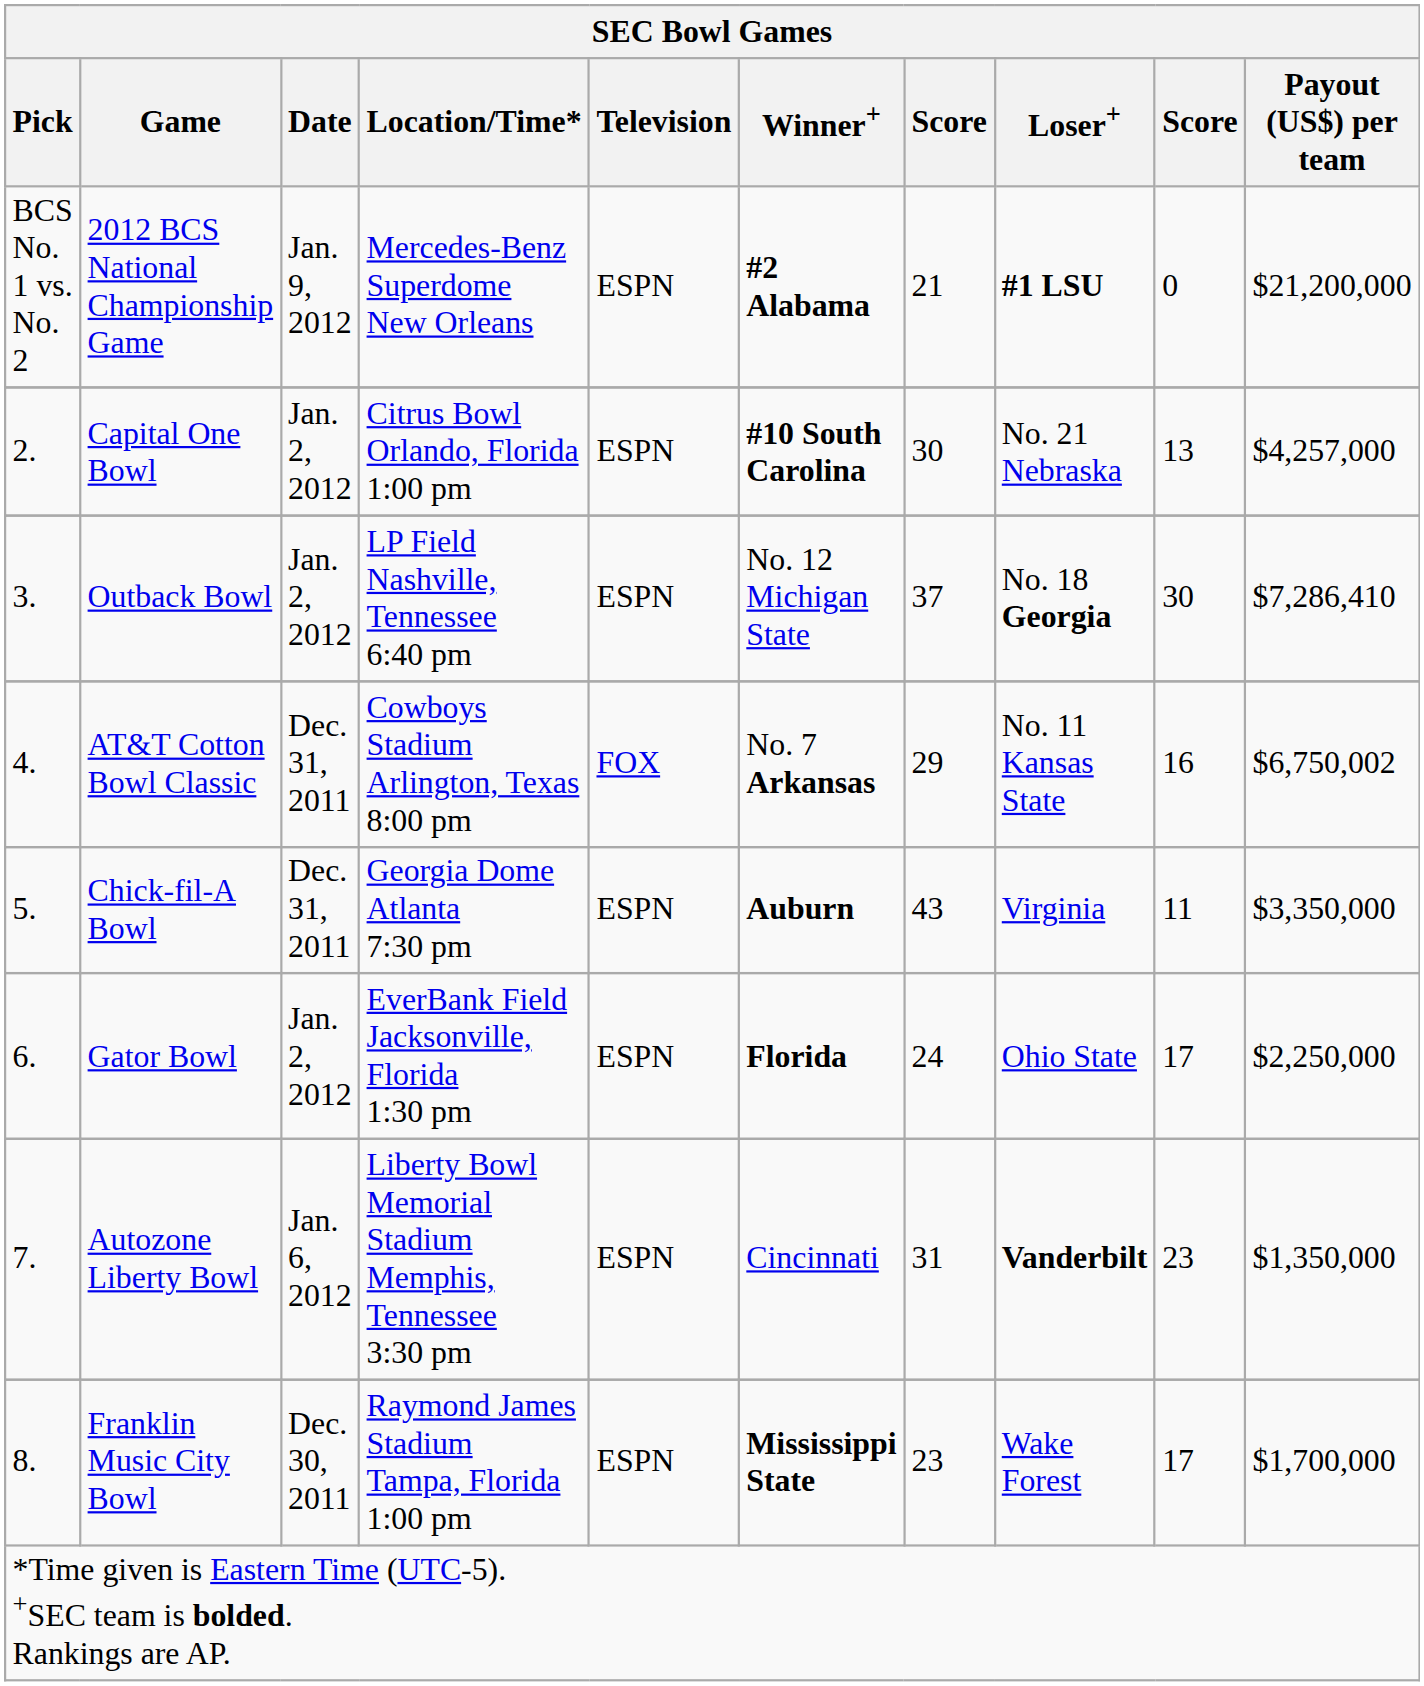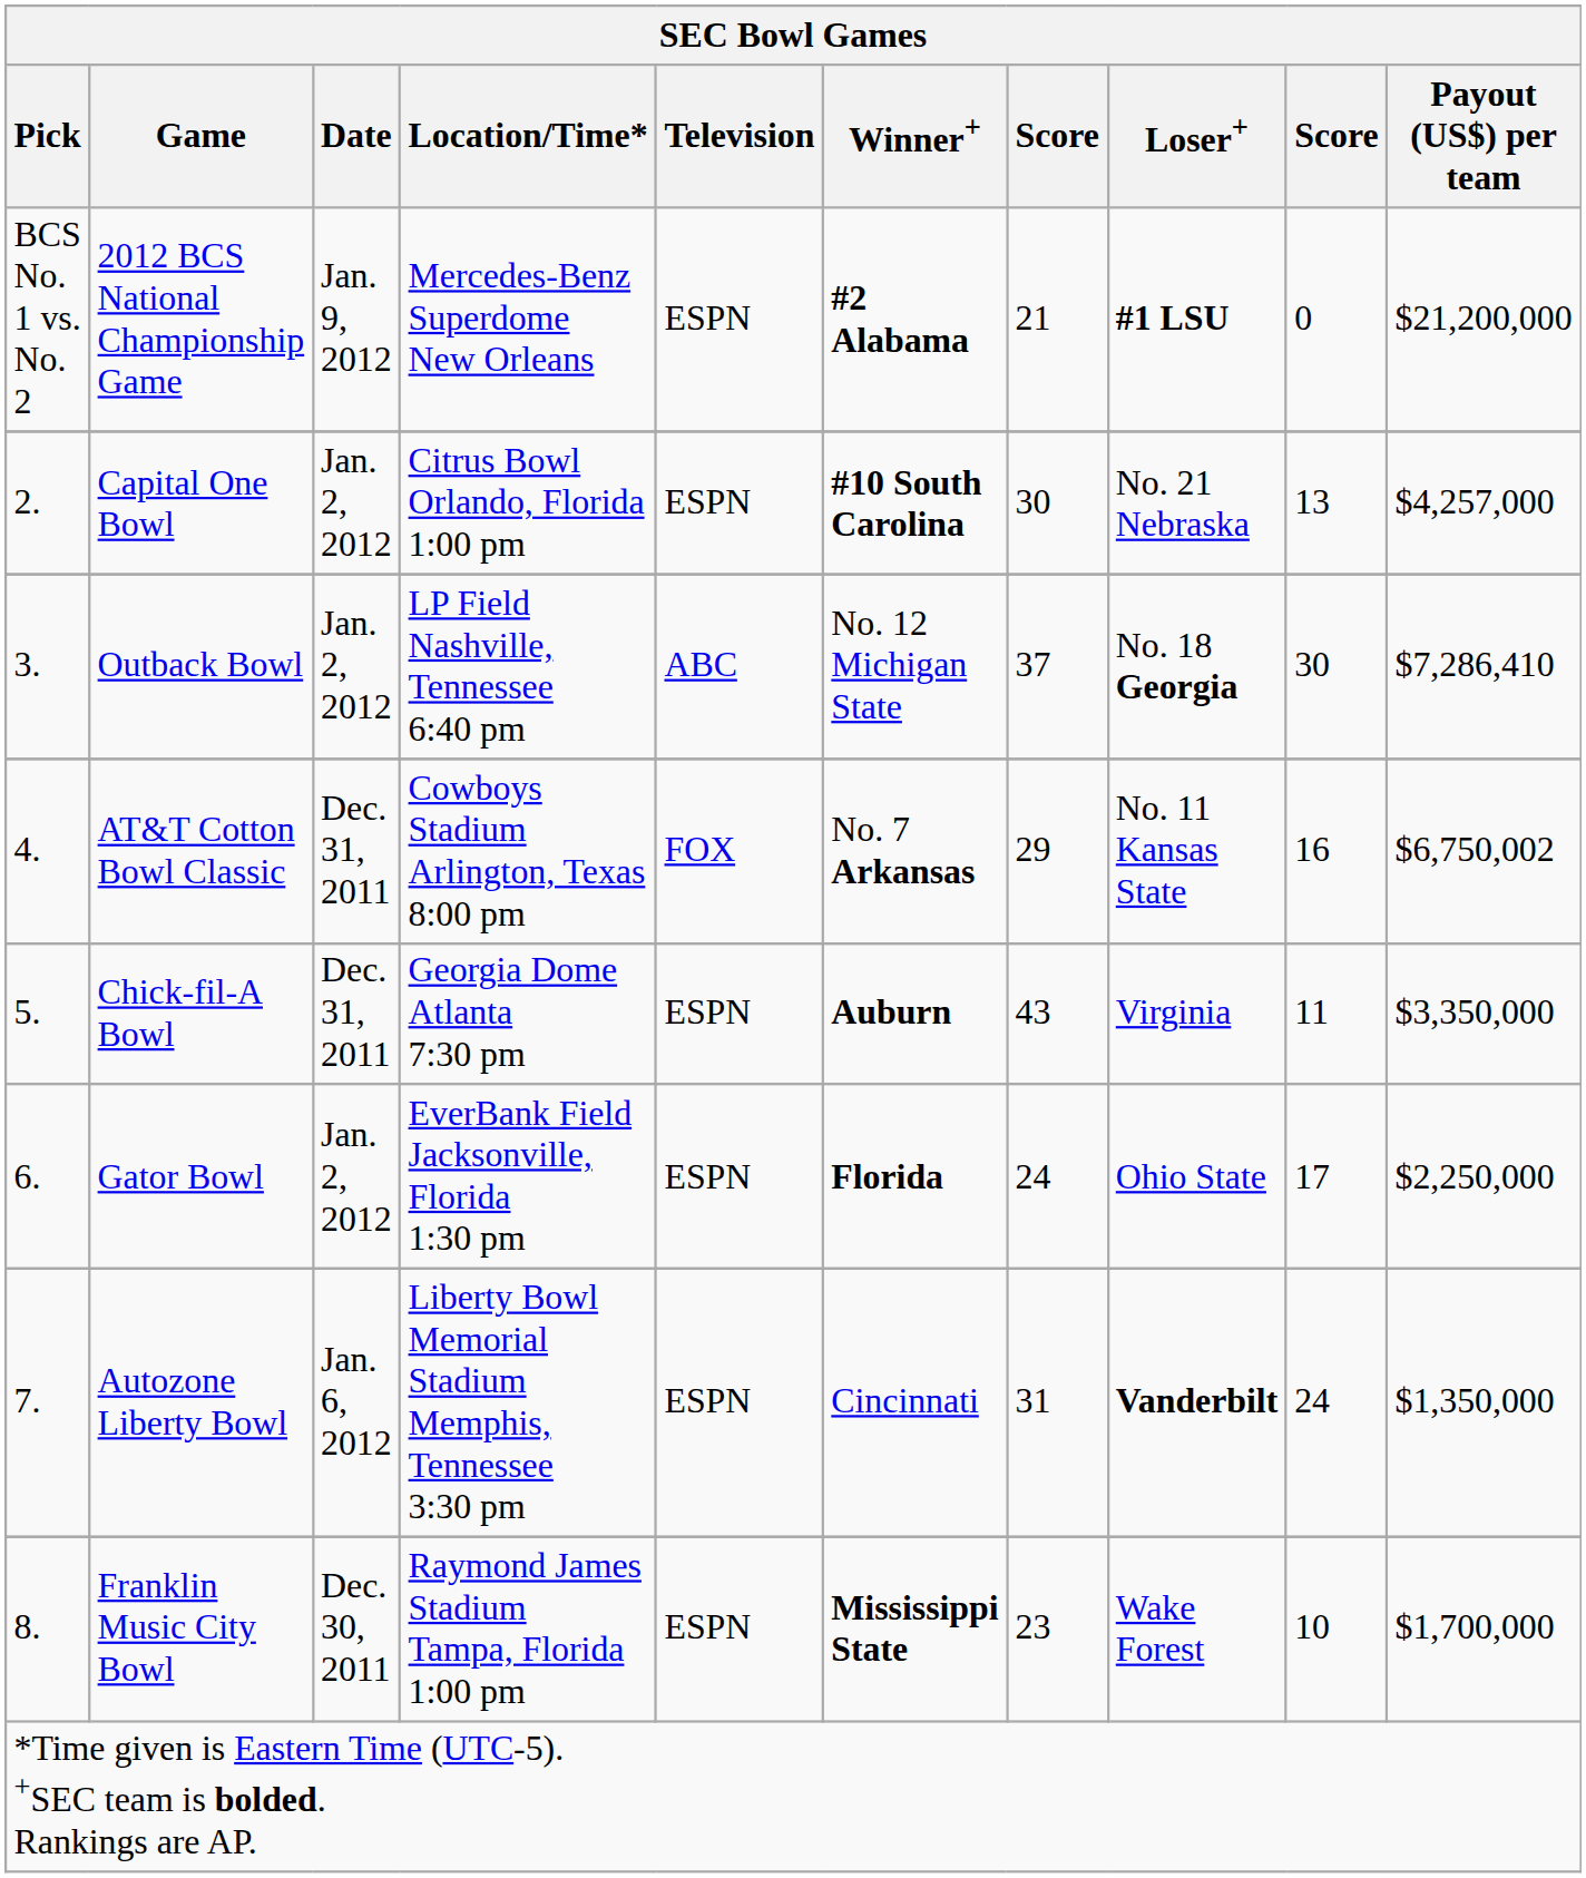Outback Bowl | Television: ESPN -> ABC
Autozone Liberty Bowl | column 9: 23 -> 24
Franklin Music City Bowl | column 9: 17 -> 10
